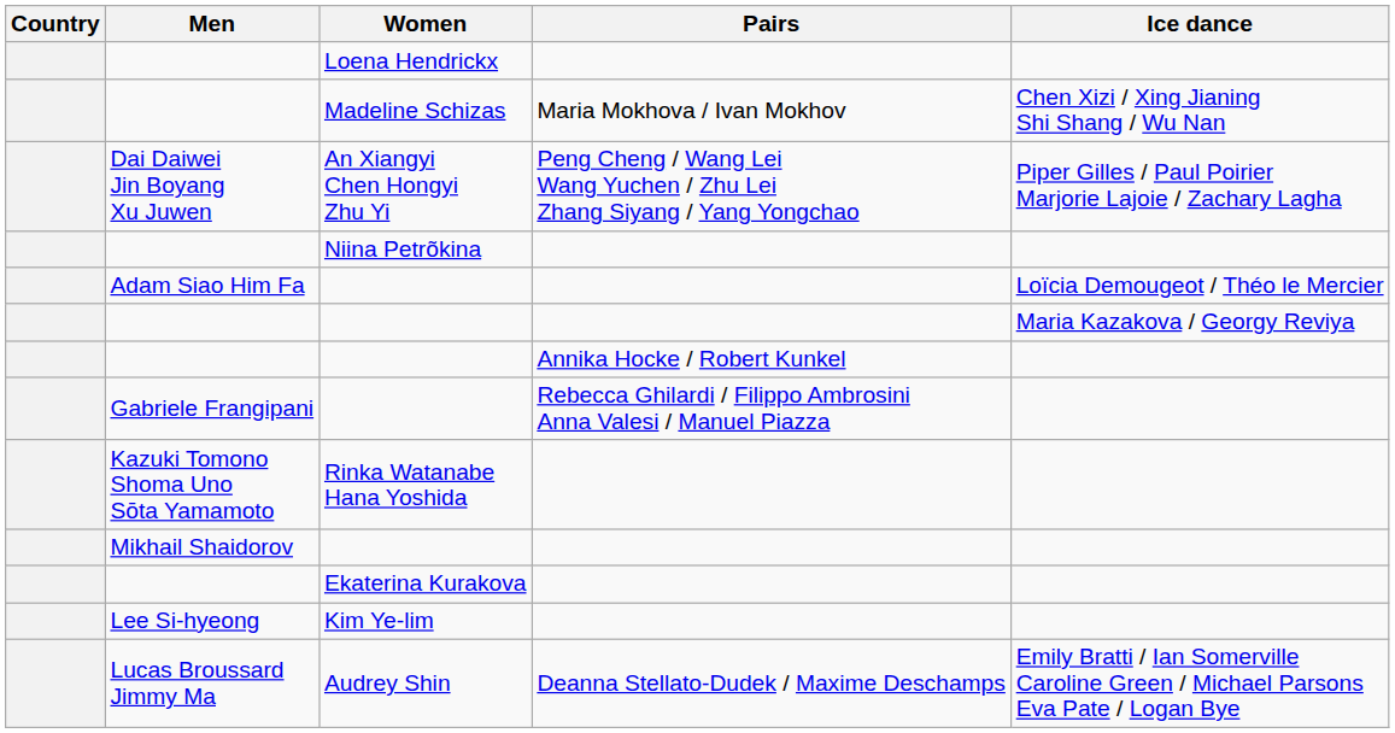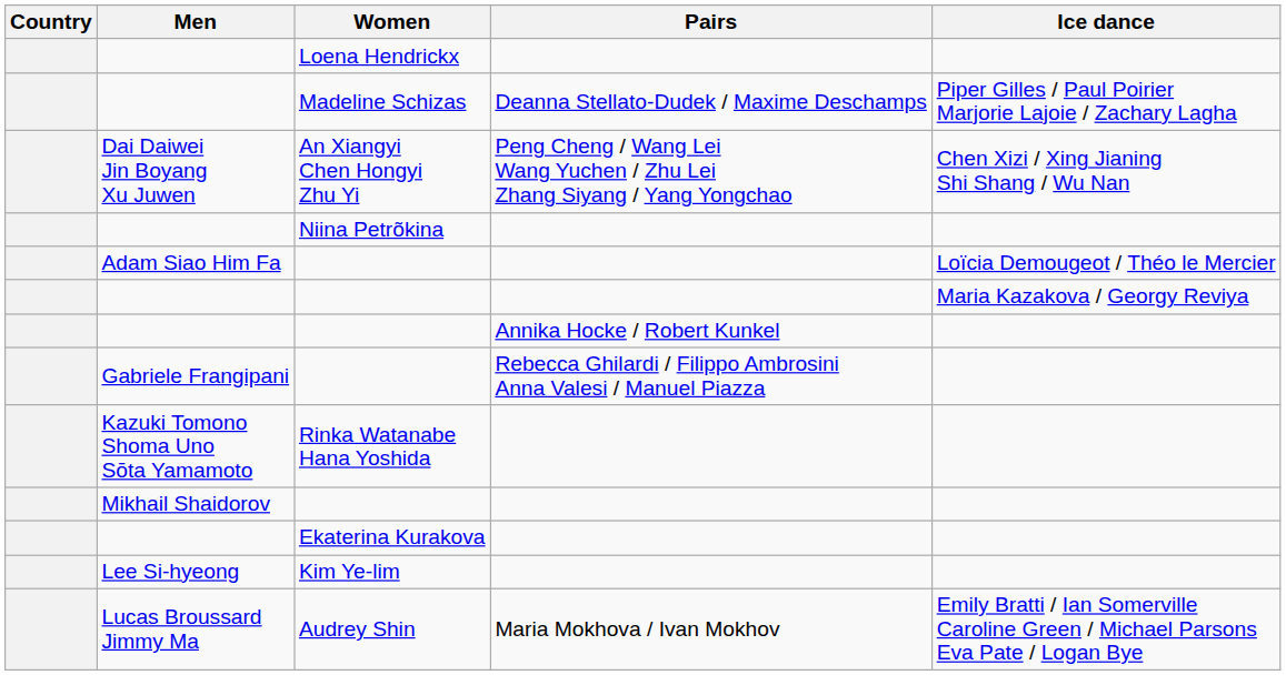Madeline Schizas | Pairs: Maria Mokhova / Ivan Mokhov -> Deanna Stellato-Dudek / Maxime Deschamps
Madeline Schizas | Ice dance: Chen Xizi / Xing Jianing Shi Shang / Wu Nan -> Piper Gilles / Paul Poirier Marjorie Lajoie / Zachary Lagha
An Xiangyi Chen Hongyi Zhu Yi | Ice dance: Piper Gilles / Paul Poirier Marjorie Lajoie / Zachary Lagha -> Chen Xizi / Xing Jianing Shi Shang / Wu Nan
Audrey Shin | Pairs: Deanna Stellato-Dudek / Maxime Deschamps -> Maria Mokhova / Ivan Mokhov
